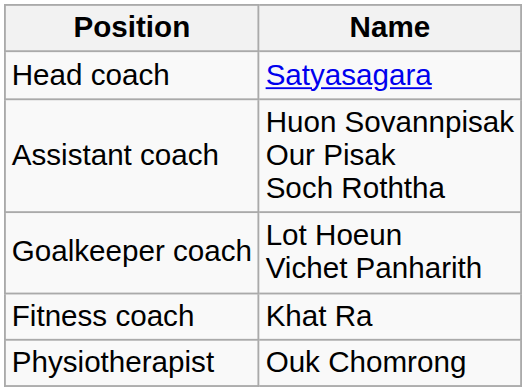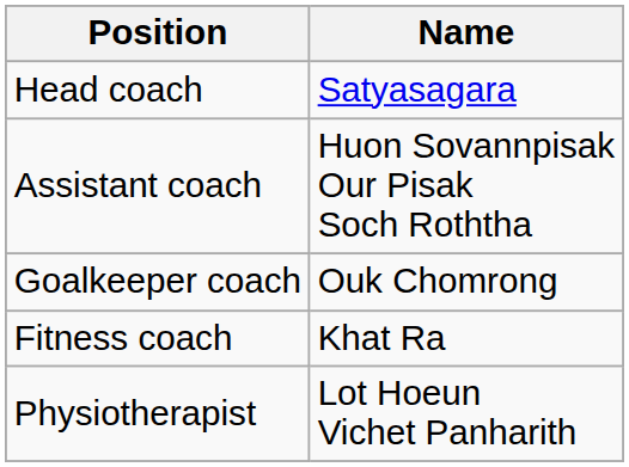Goalkeeper coach | Name: Lot Hoeun Vichet Panharith -> Ouk Chomrong
Physiotherapist | Name: Ouk Chomrong -> Lot Hoeun Vichet Panharith
